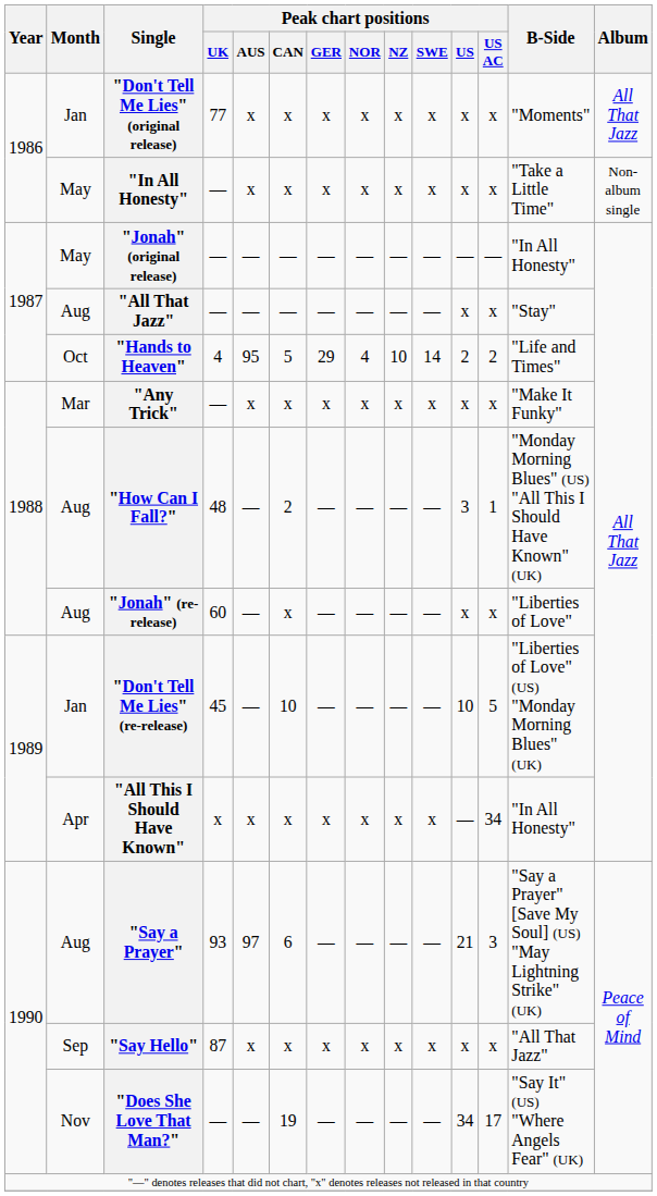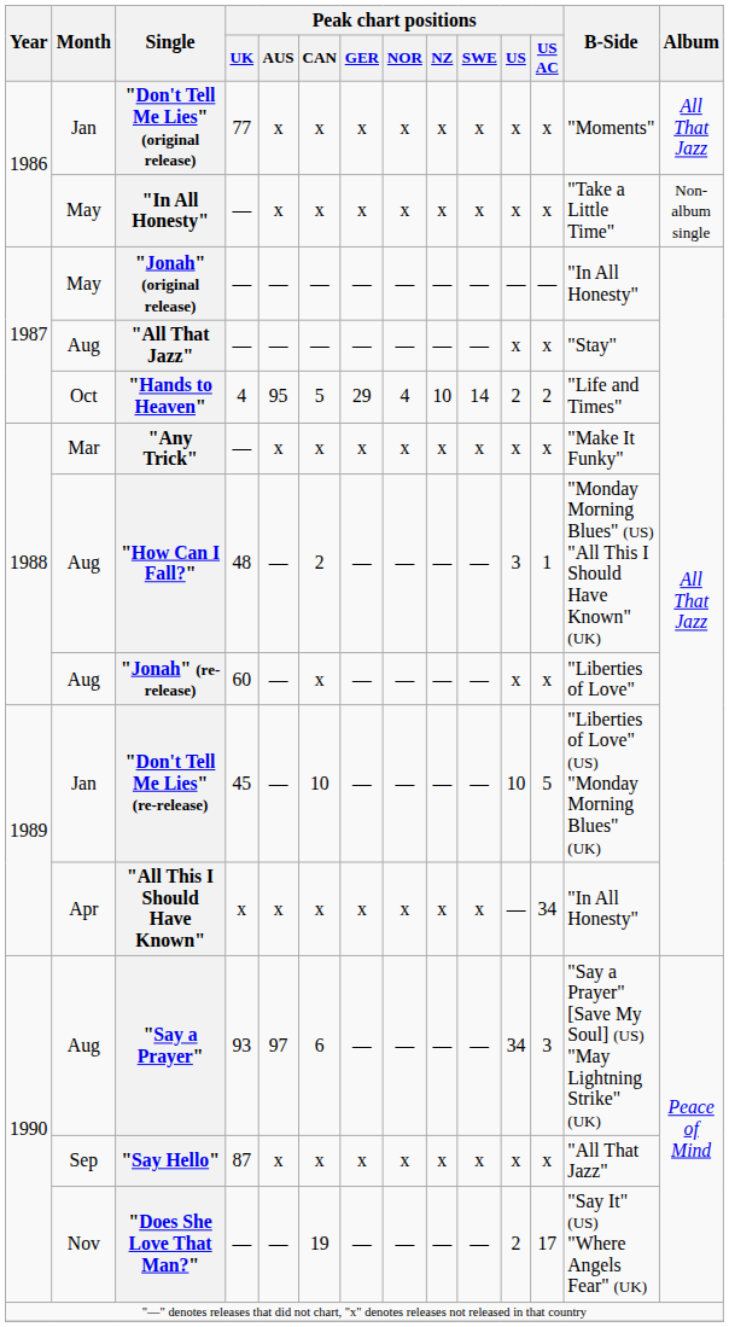"Say a Prayer" | Peak chart positions / US: 21 -> 34
"Does She Love That Man?" | Peak chart positions / US: 34 -> 2
